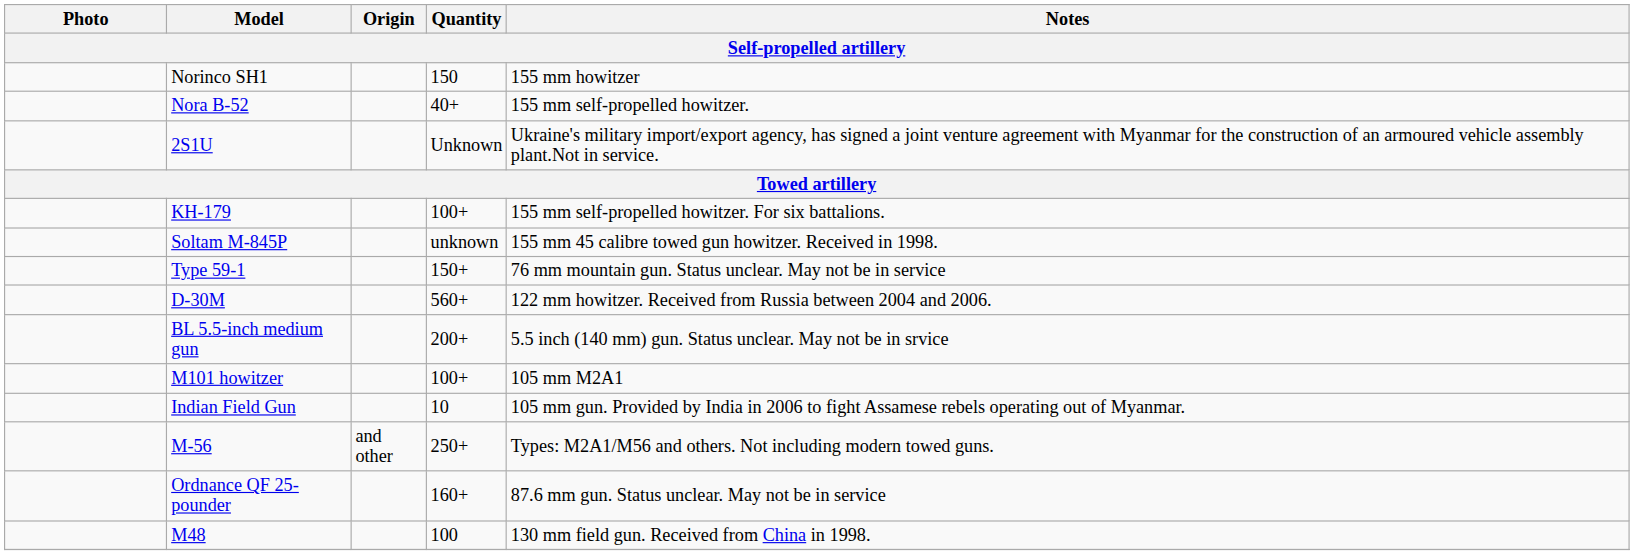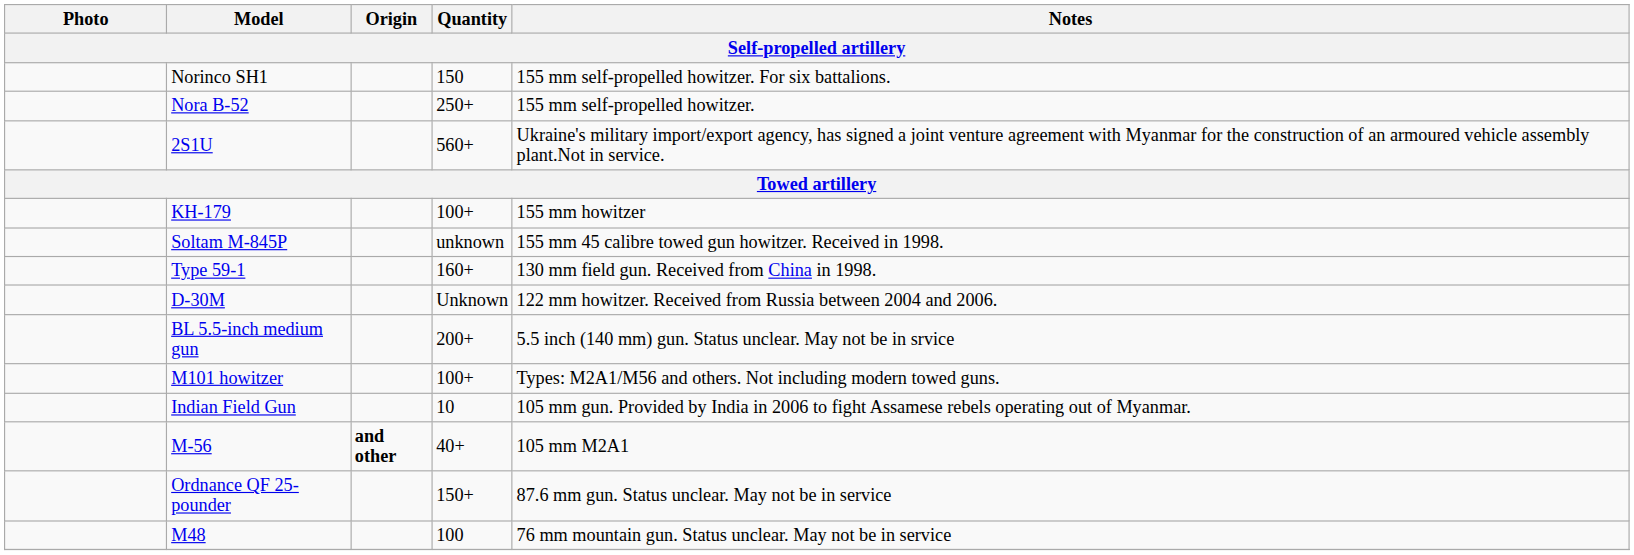Norinco SH1 | Notes: 155 mm howitzer -> 155 mm self-propelled howitzer. For six battalions.
Nora B-52 | Quantity: 40+ -> 250+
2S1U | Quantity: Unknown -> 560+
KH-179 | Notes: 155 mm self-propelled howitzer. For six battalions. -> 155 mm howitzer
Type 59-1 | Quantity: 150+ -> 160+
Type 59-1 | Notes: 76 mm mountain gun. Status unclear. May not be in service -> 130 mm field gun. Received from China in 1998.
D-30M | Quantity: 560+ -> Unknown
M101 howitzer | Notes: 105 mm M2A1 -> Types: M2A1/M56 and others. Not including modern towed guns.
M-56 | Origin: normal -> bold
M-56 | Quantity: 250+ -> 40+
M-56 | Notes: Types: M2A1/M56 and others. Not including modern towed guns. -> 105 mm M2A1
Ordnance QF 25-pounder | Quantity: 160+ -> 150+
M48 | Notes: 130 mm field gun. Received from China in 1998. -> 76 mm mountain gun. Status unclear. May not be in service
